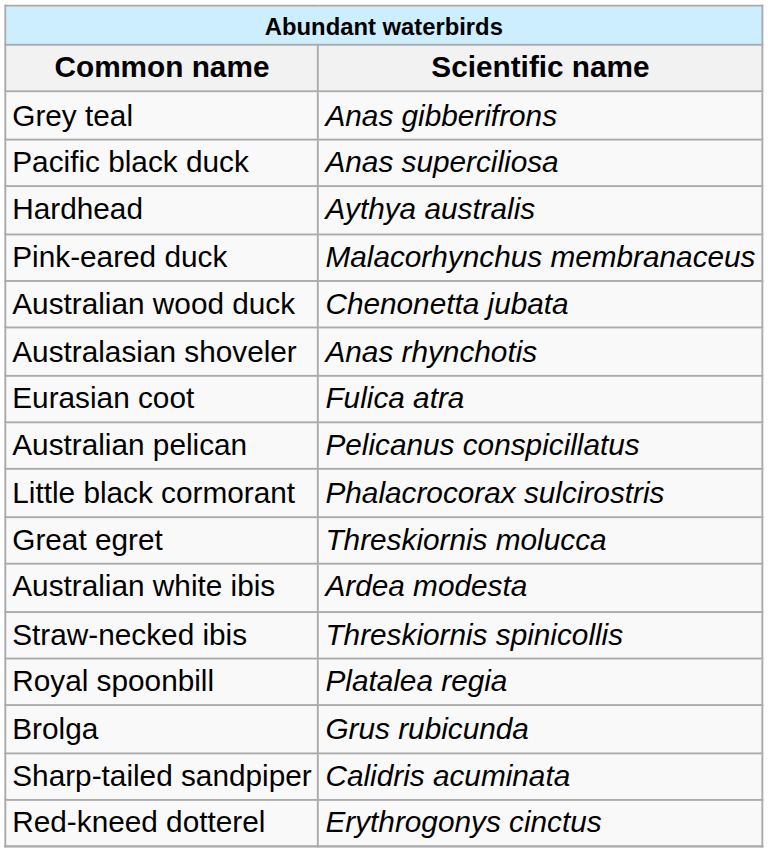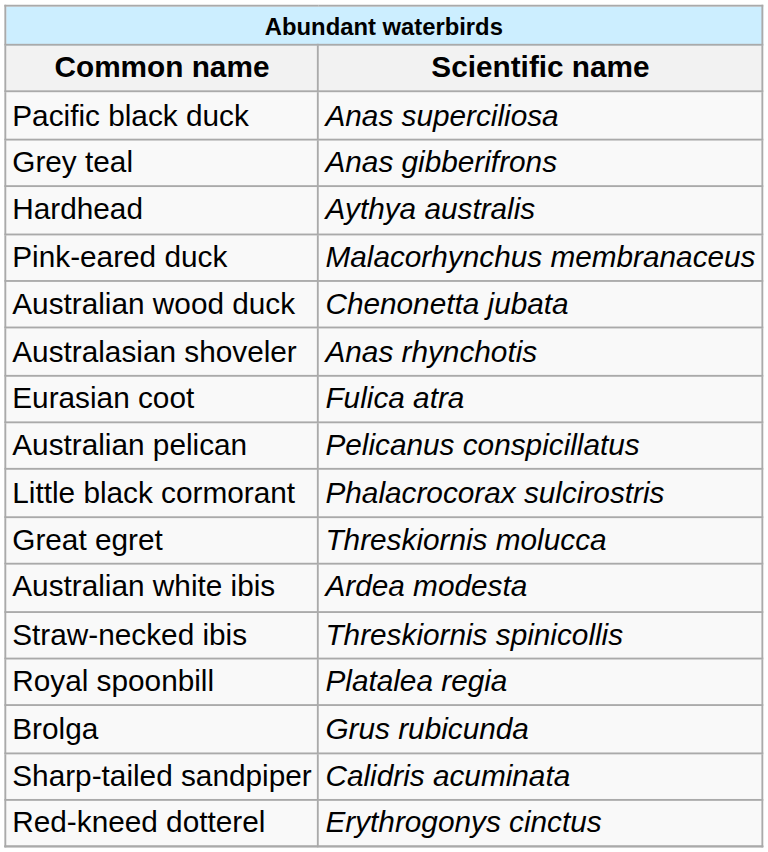rows swapped: Grey teal <-> Pacific black duck
